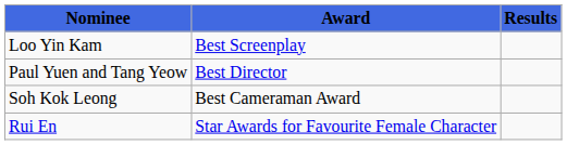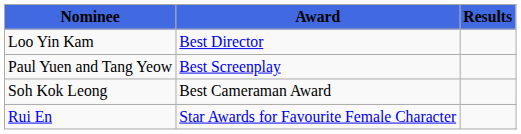Loo Yin Kam | Award: Best Screenplay -> Best Director
Paul Yuen and Tang Yeow | Award: Best Director -> Best Screenplay
